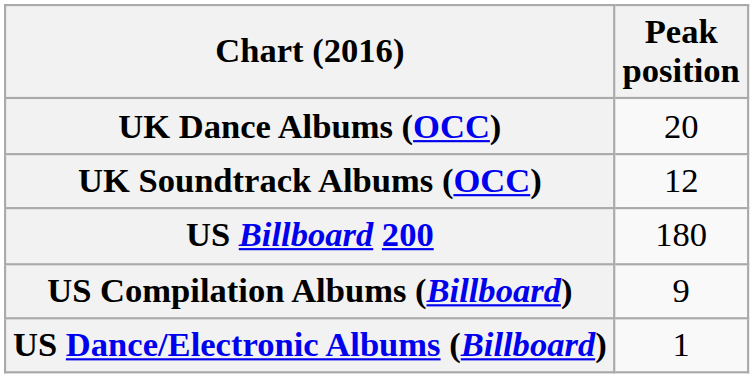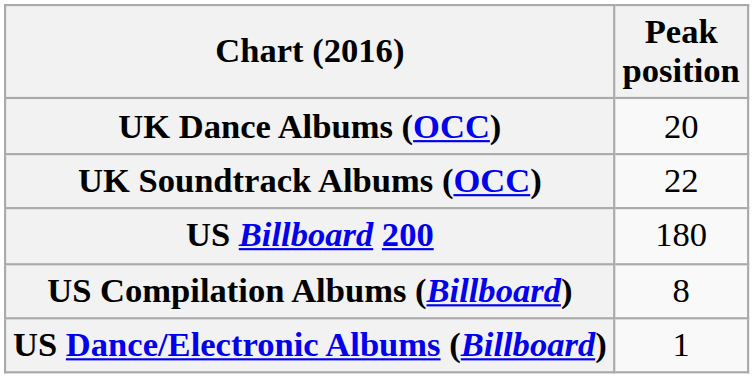UK Soundtrack Albums (OCC) | Peak position: 12 -> 22
US Compilation Albums (Billboard) | Peak position: 9 -> 8
